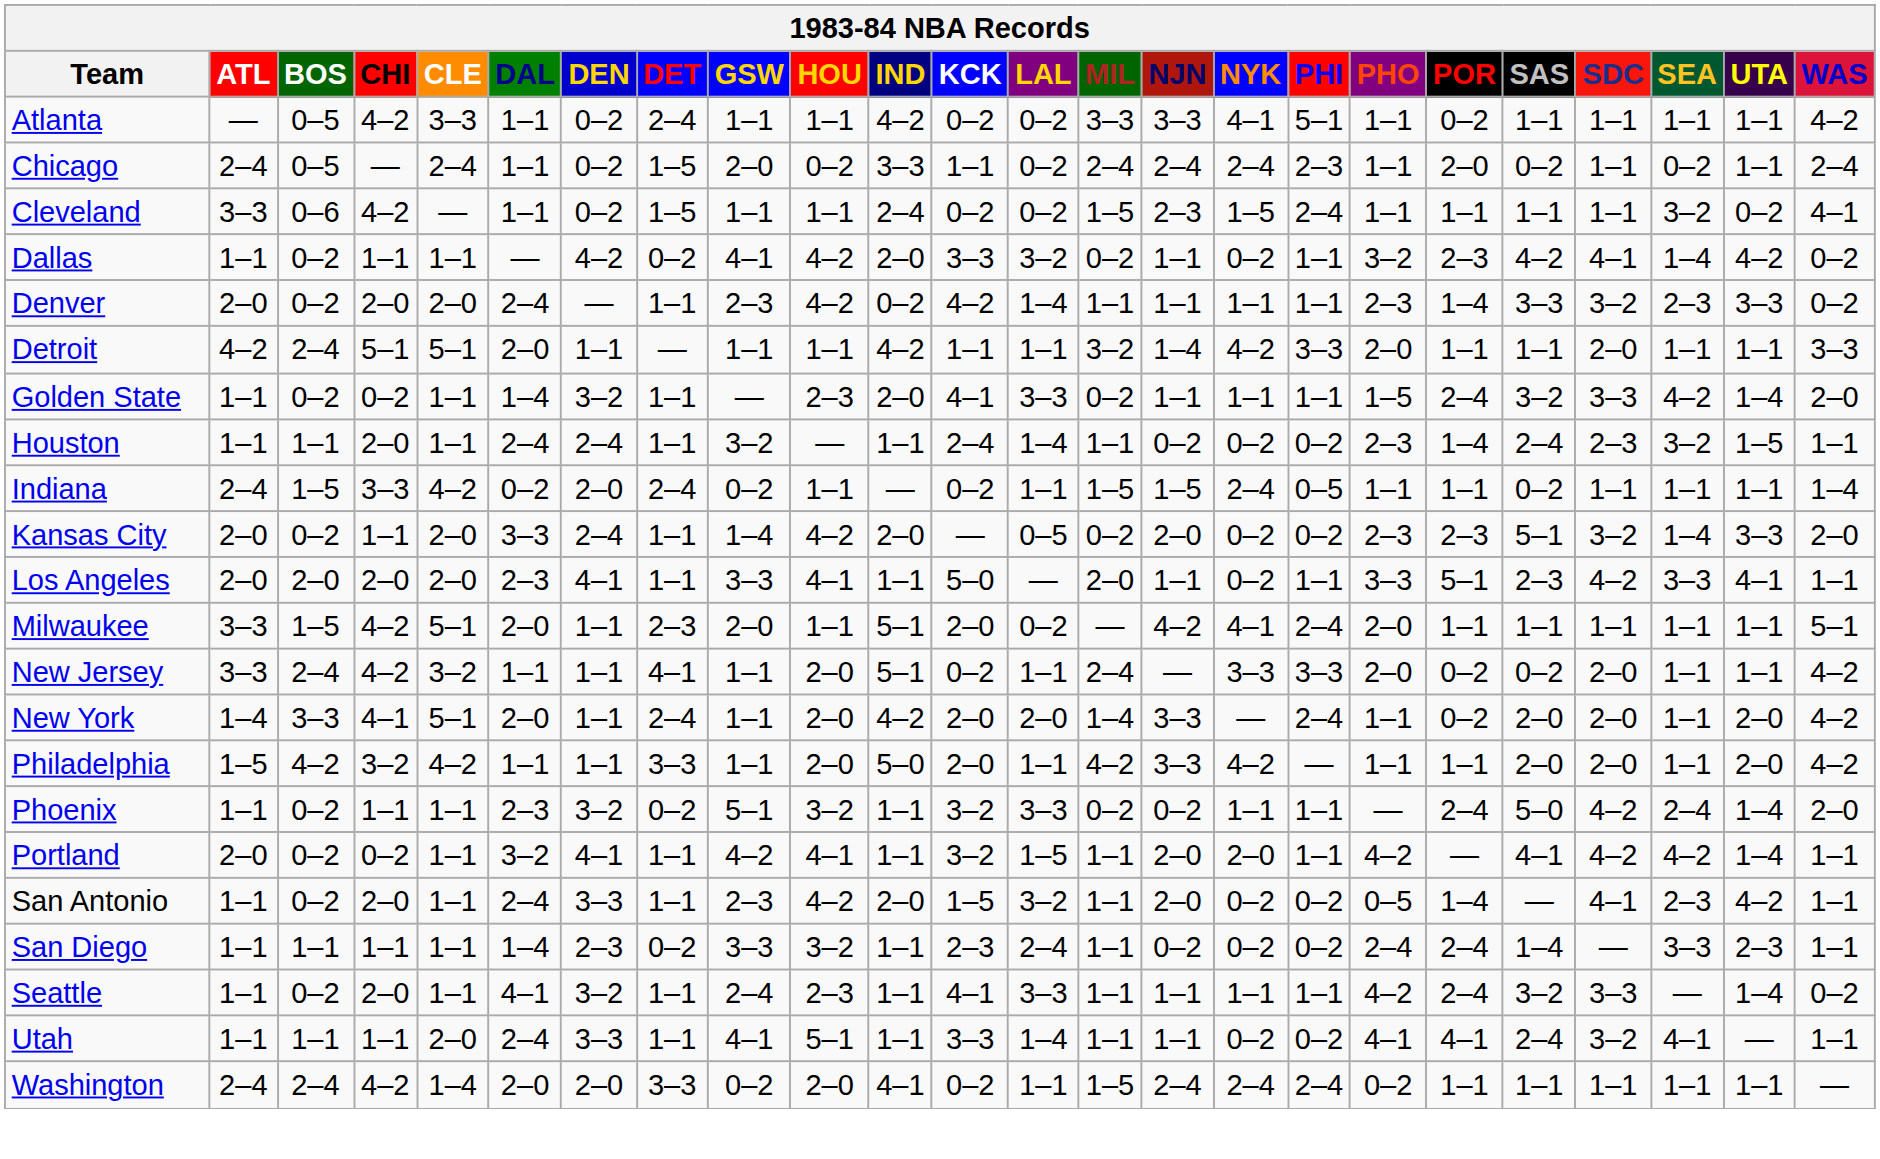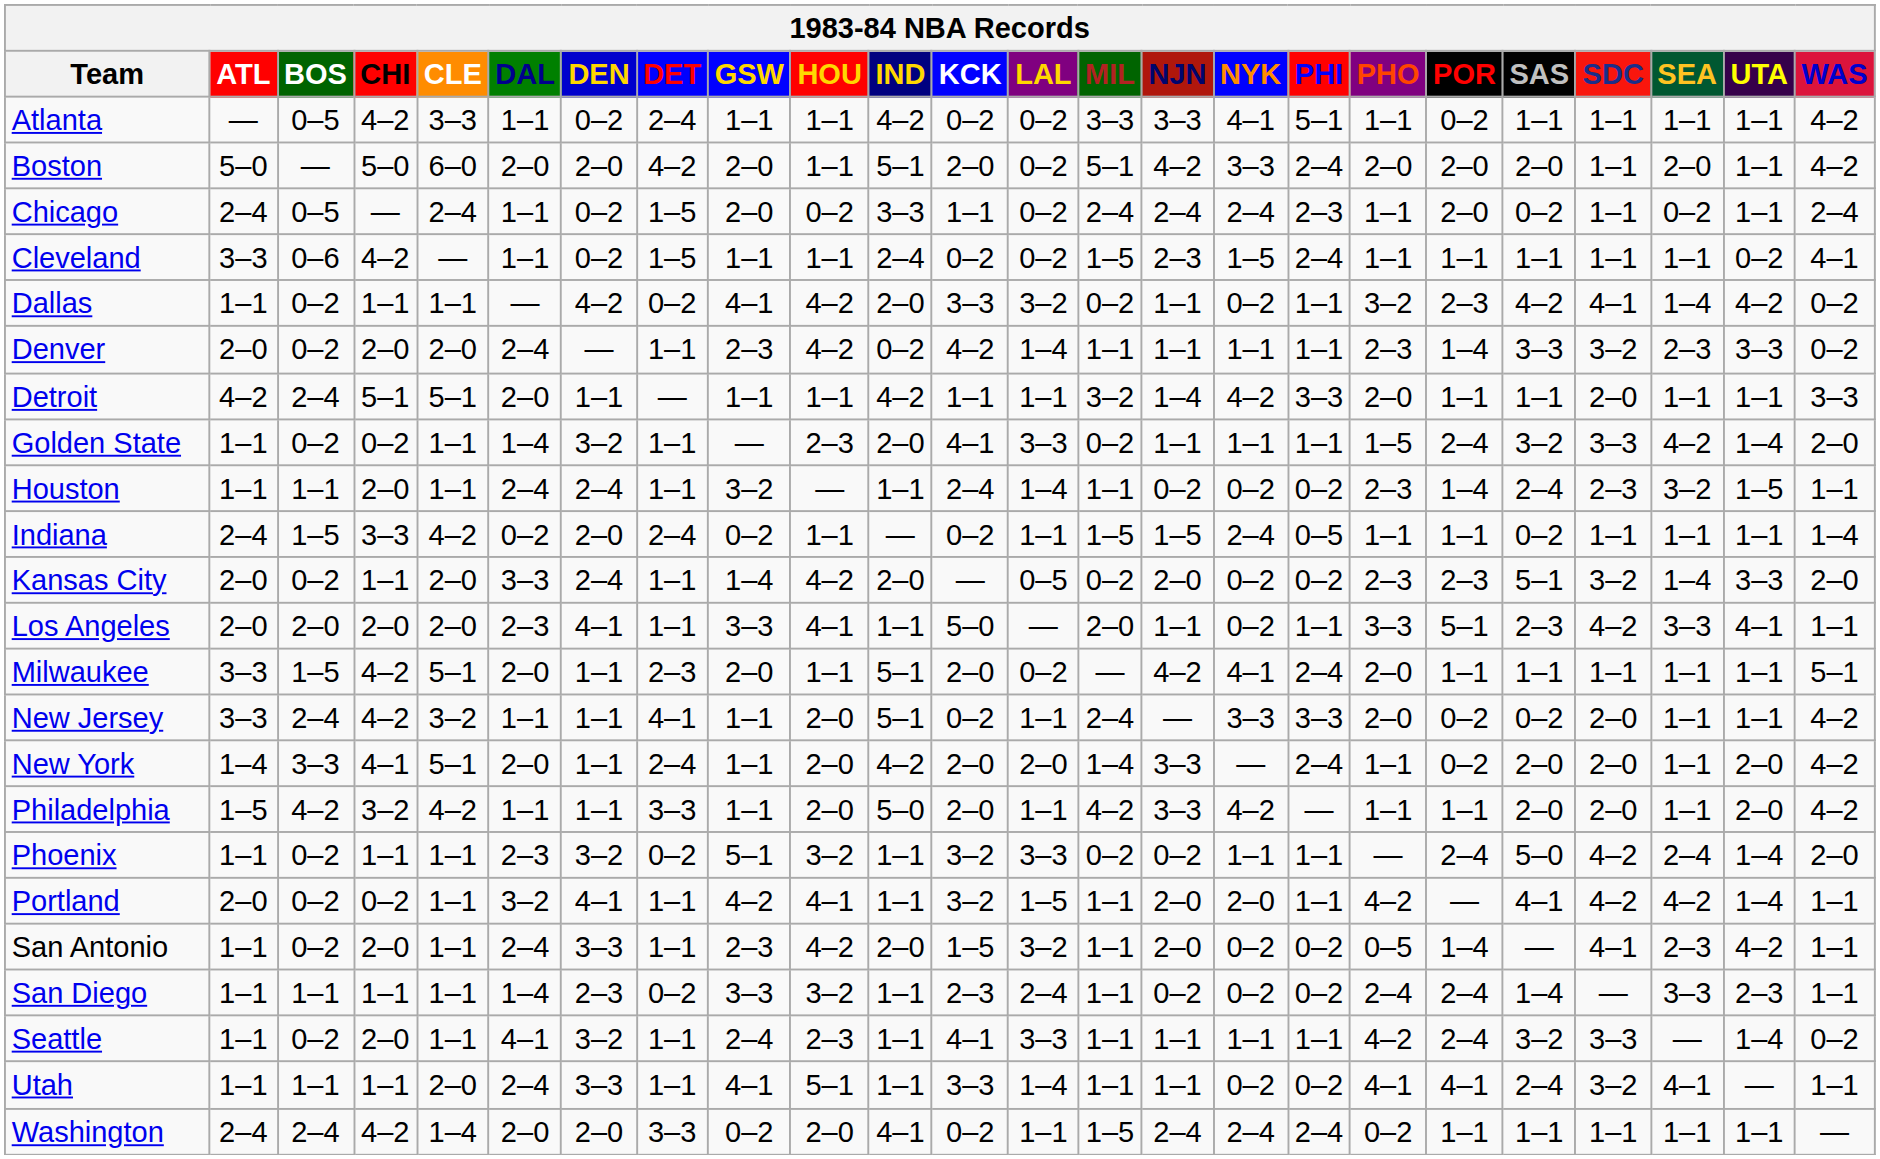+ row: Boston | 5–0 | — | 5–0 | 6–0 | 2–0 | 2–0 | 4–2 | 2–0 | 1–1 | 5–1 | 2–0 | 0–2 | 5–1 | 4–2 | 3–3 | 2–4 | 2–0 | 2–0 | 2–0 | 1–1 | 2–0 | 1–1 | 4–2
Cleveland | SEA: 3–2 -> 1–1
